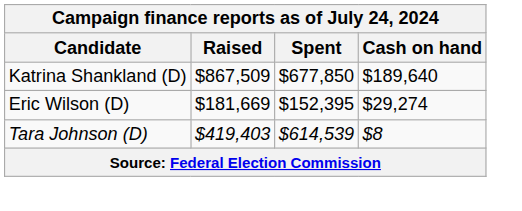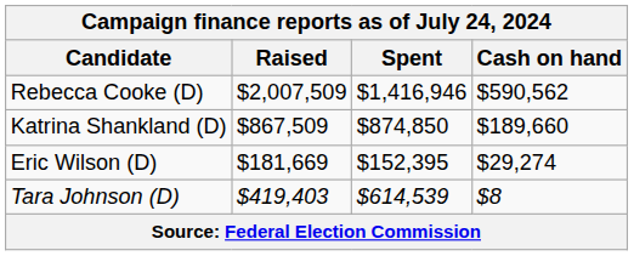+ row: Rebecca Cooke (D) | $2,007,509 | $1,416,946 | $590,562
Katrina Shankland (D) | Spent: $677,850 -> $874,850
Katrina Shankland (D) | Cash on hand: $189,640 -> $189,660
